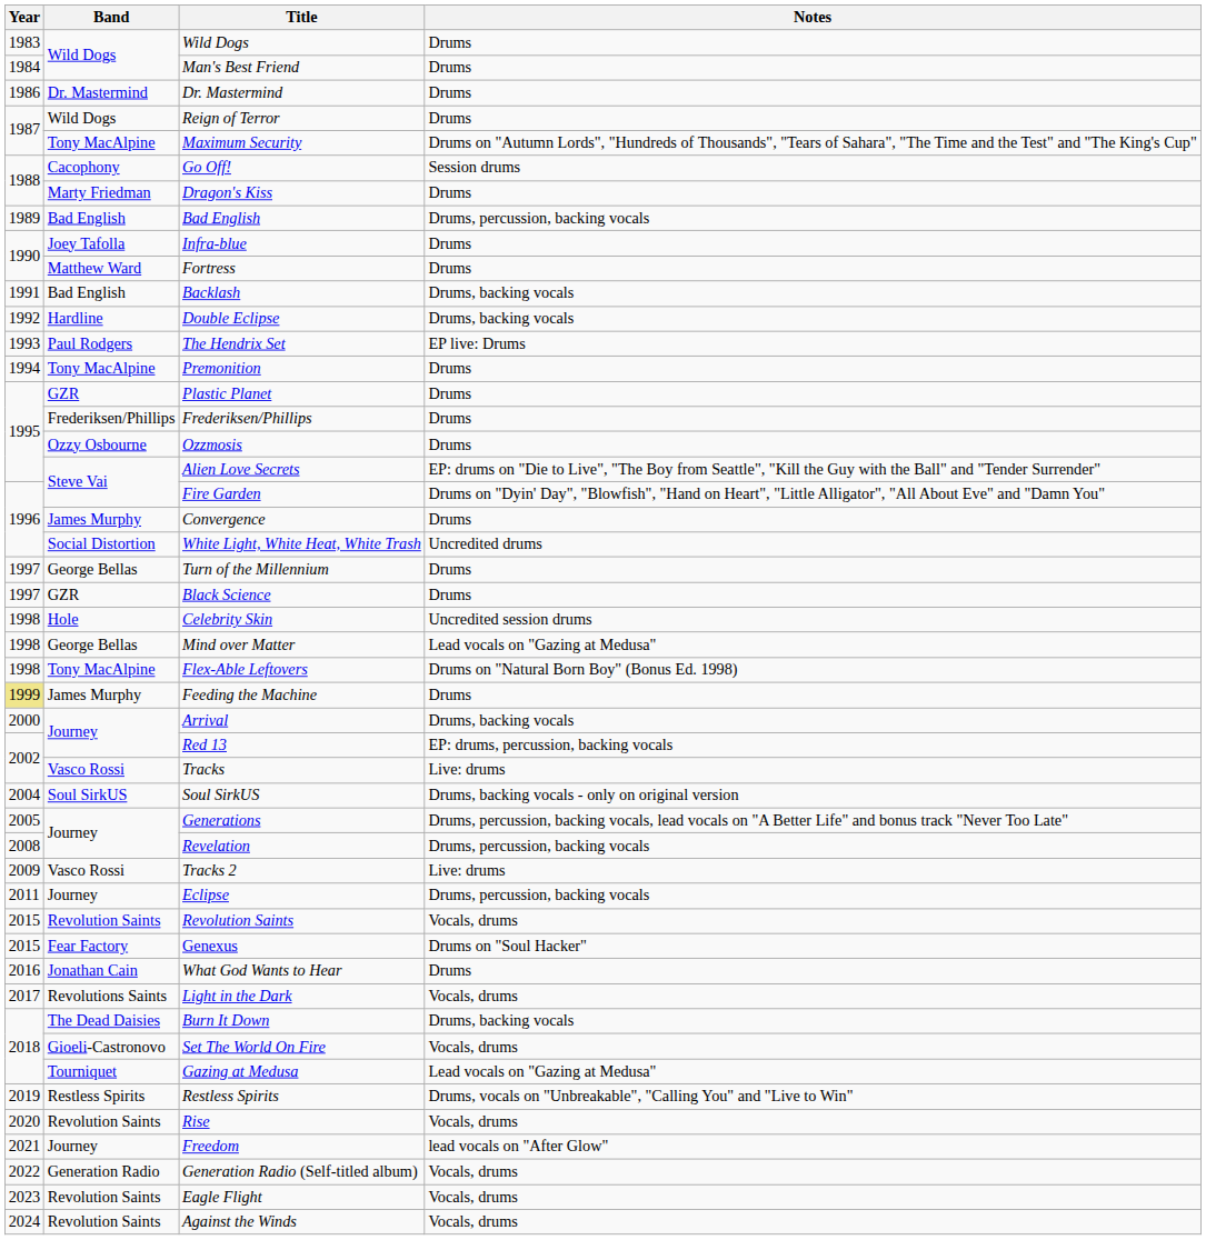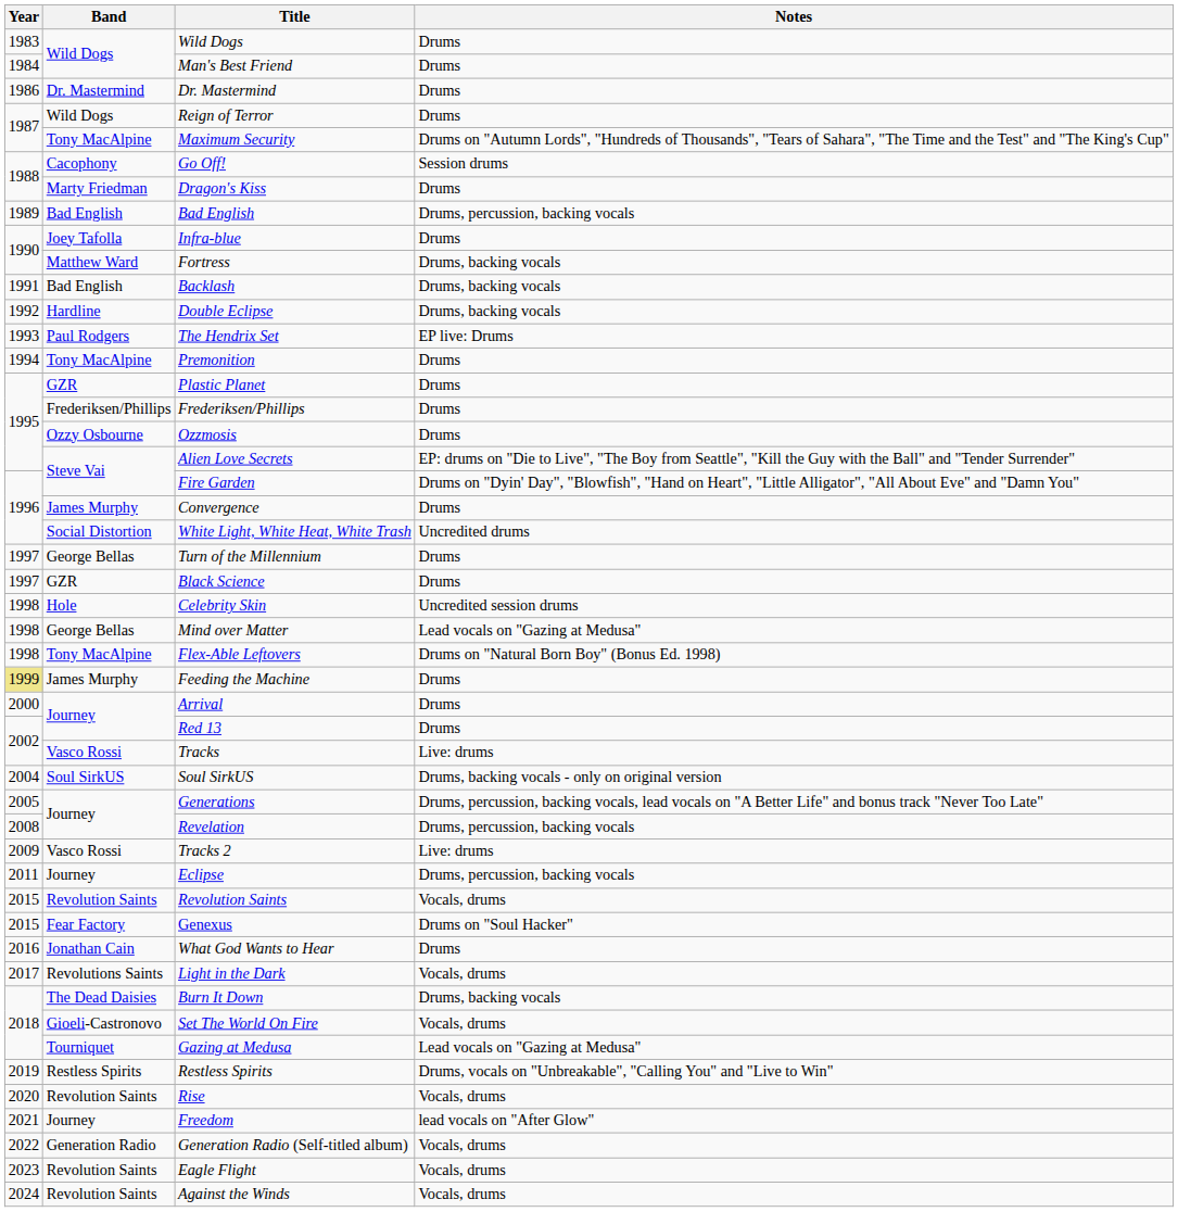Fortress | Notes: Drums -> Drums, backing vocals
Arrival | Notes: Drums, backing vocals -> Drums
Red 13 | Notes: EP: drums, percussion, backing vocals -> Drums
